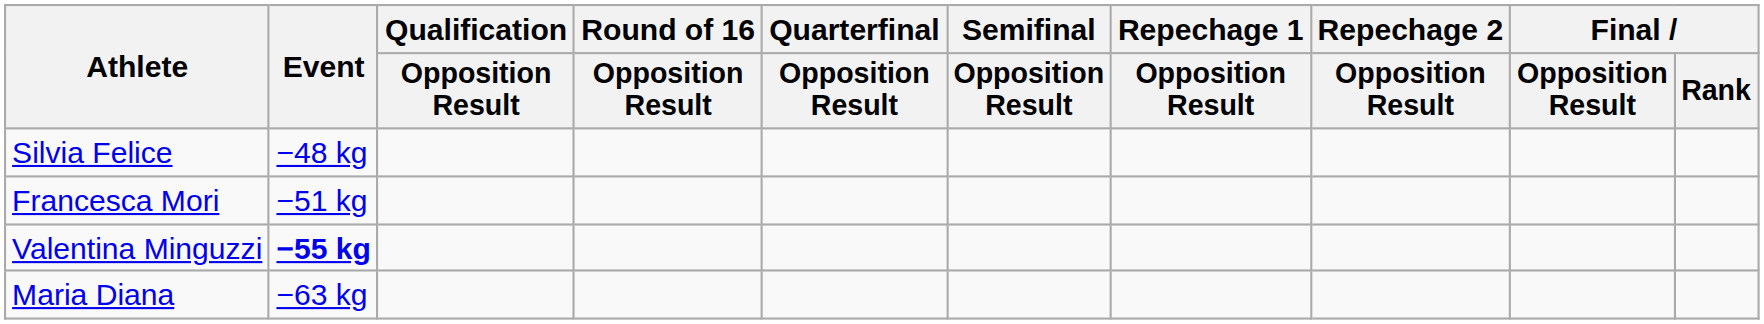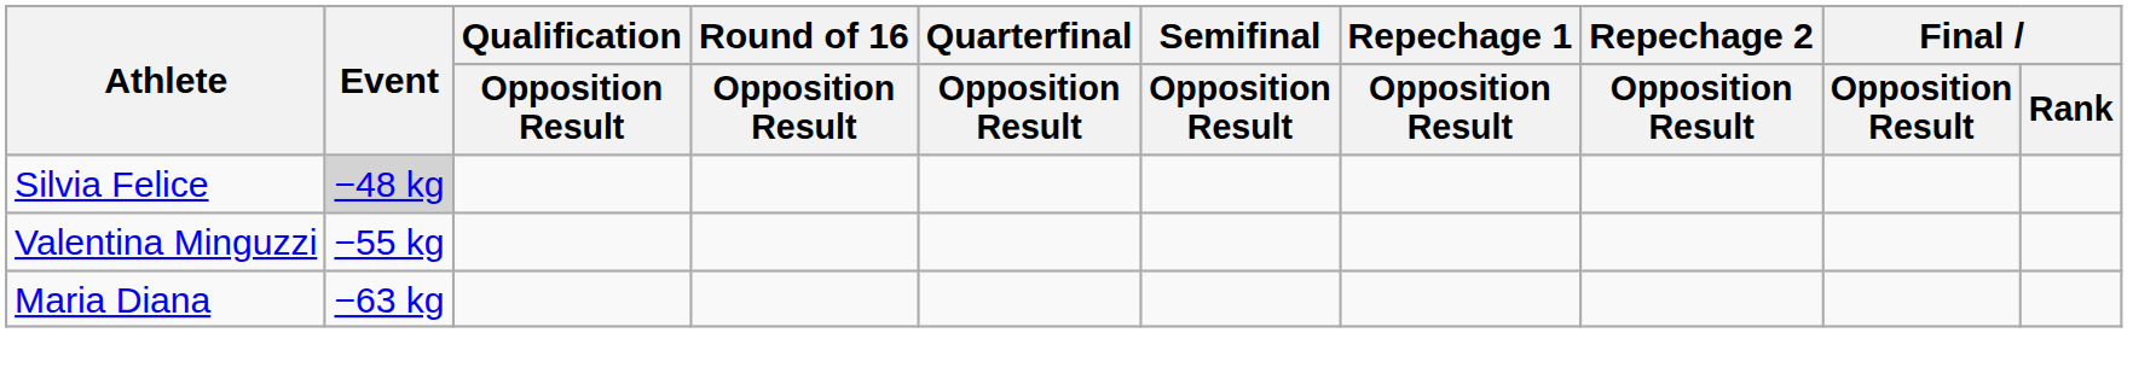Silvia Felice | Event: no background -> lightgrey background
- row: Francesca Mori | −51 kg
Valentina Minguzzi | Event: bold -> normal
